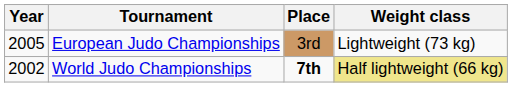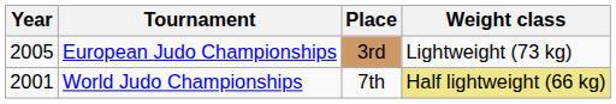World Judo Championships | Year: 2002 -> 2001
World Judo Championships | Place: bold -> normal
